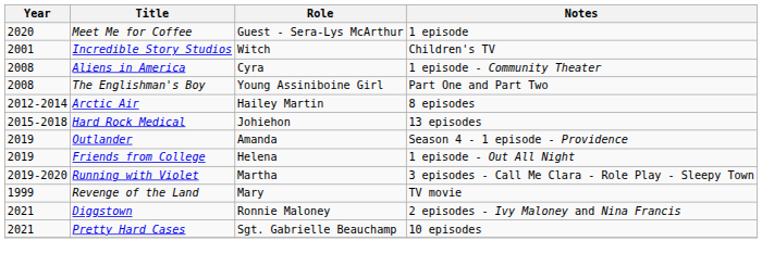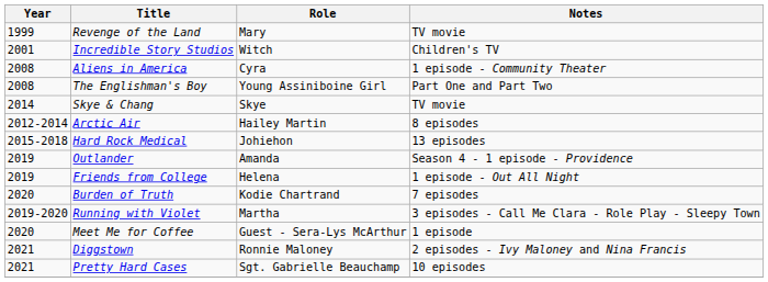rows swapped: Revenge of the Land <-> Meet Me for Coffee
+ row: 2014 | Skye & Chang | Skye | TV movie
+ row: 2020 | Burden of Truth | Kodie Chartrand | 7 episodes
